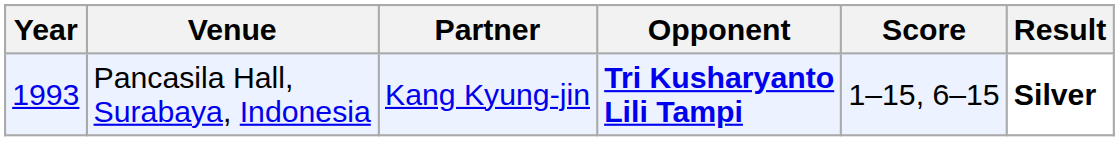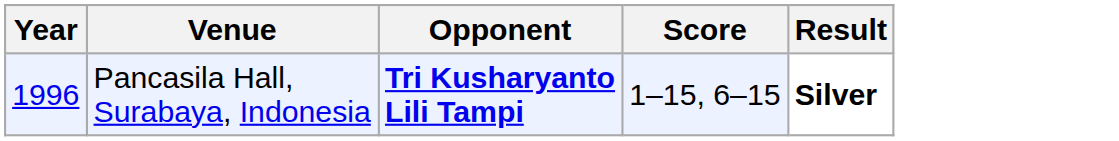- column: Partner | Kang Kyung-jin
Pancasila Hall, Surabaya, Indonesia | Year: 1993 -> 1996
